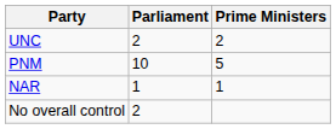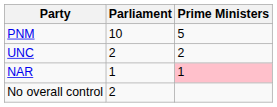rows swapped: PNM <-> UNC
NAR | Prime Ministers: no background -> pink background
